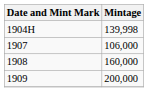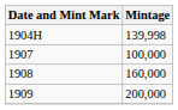1907 | Mintage: 106,000 -> 100,000
